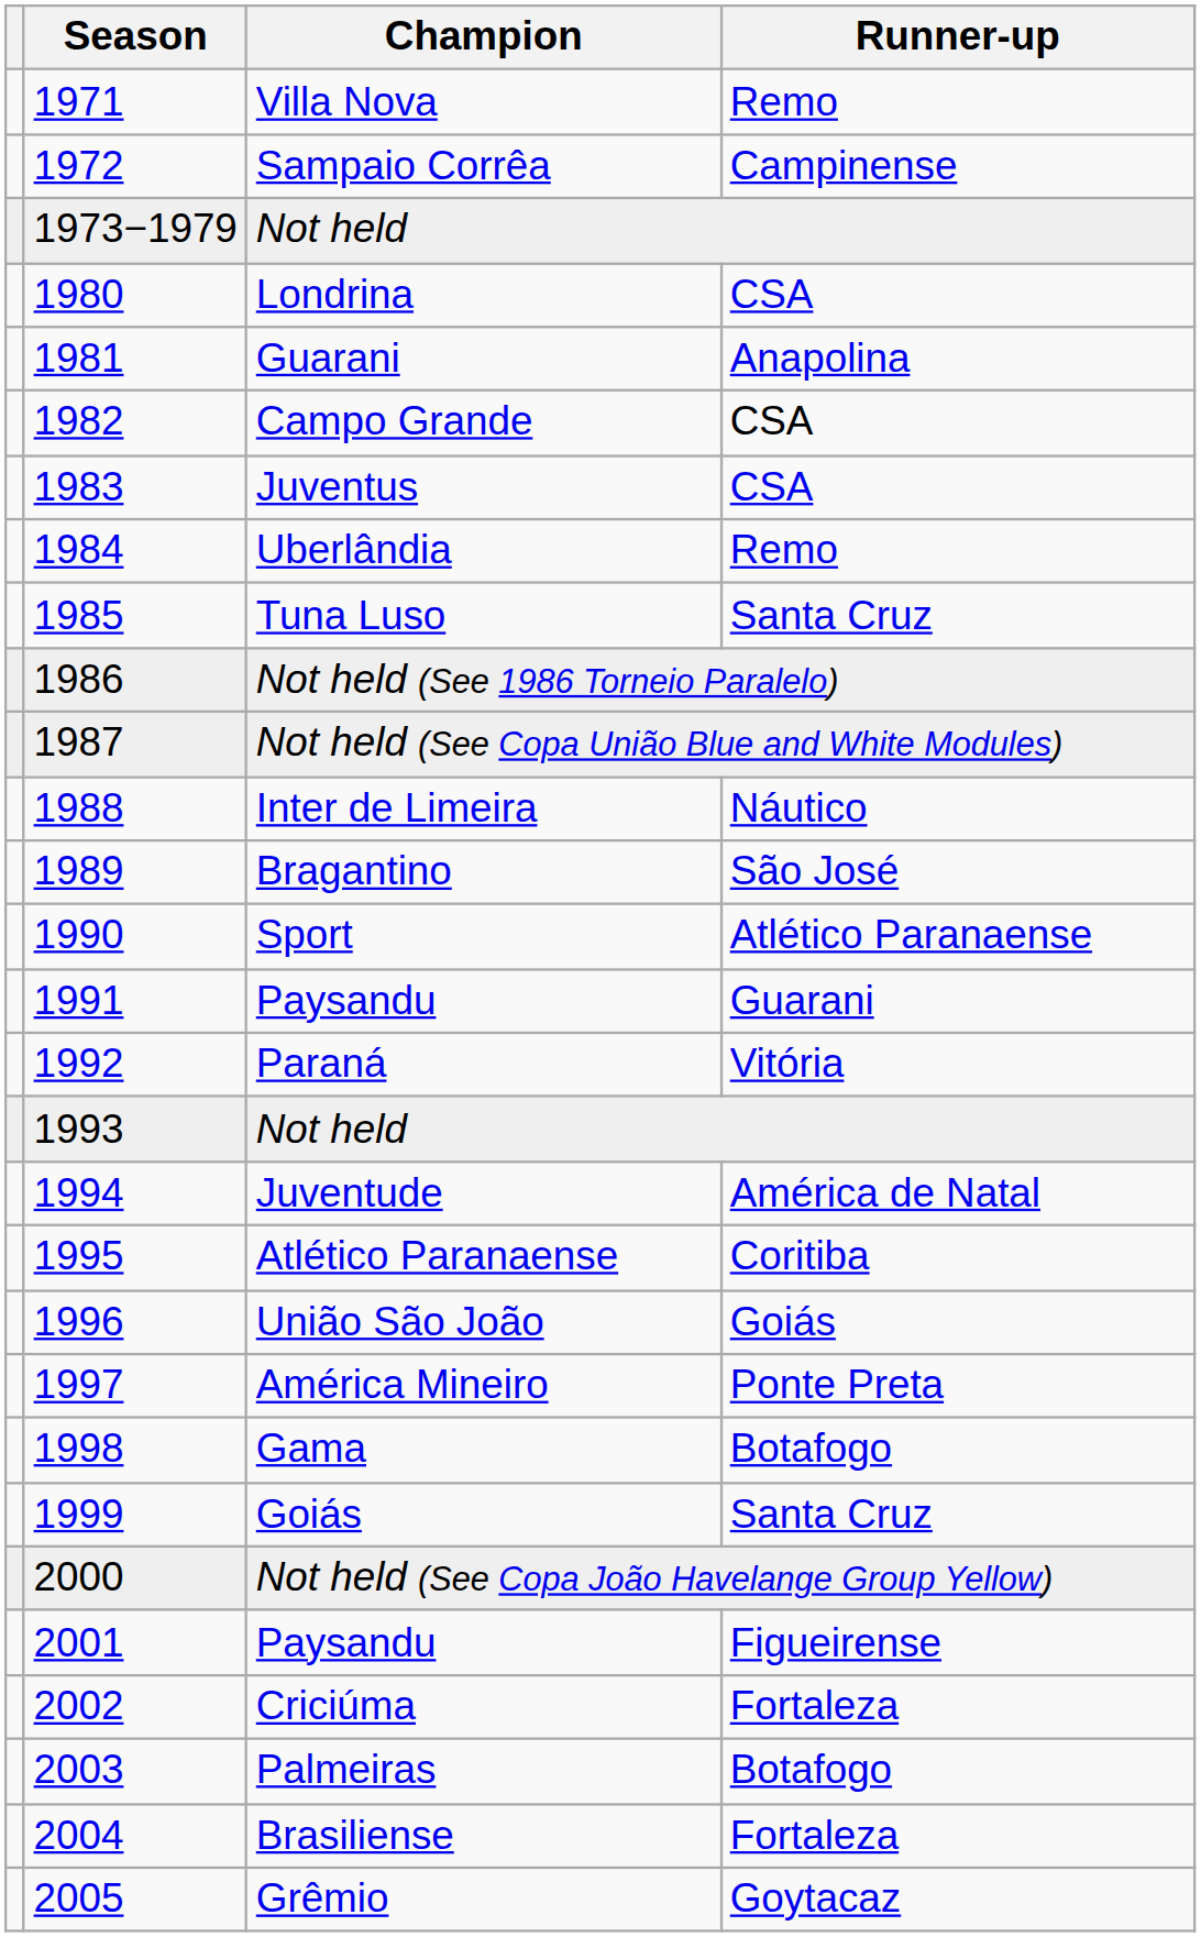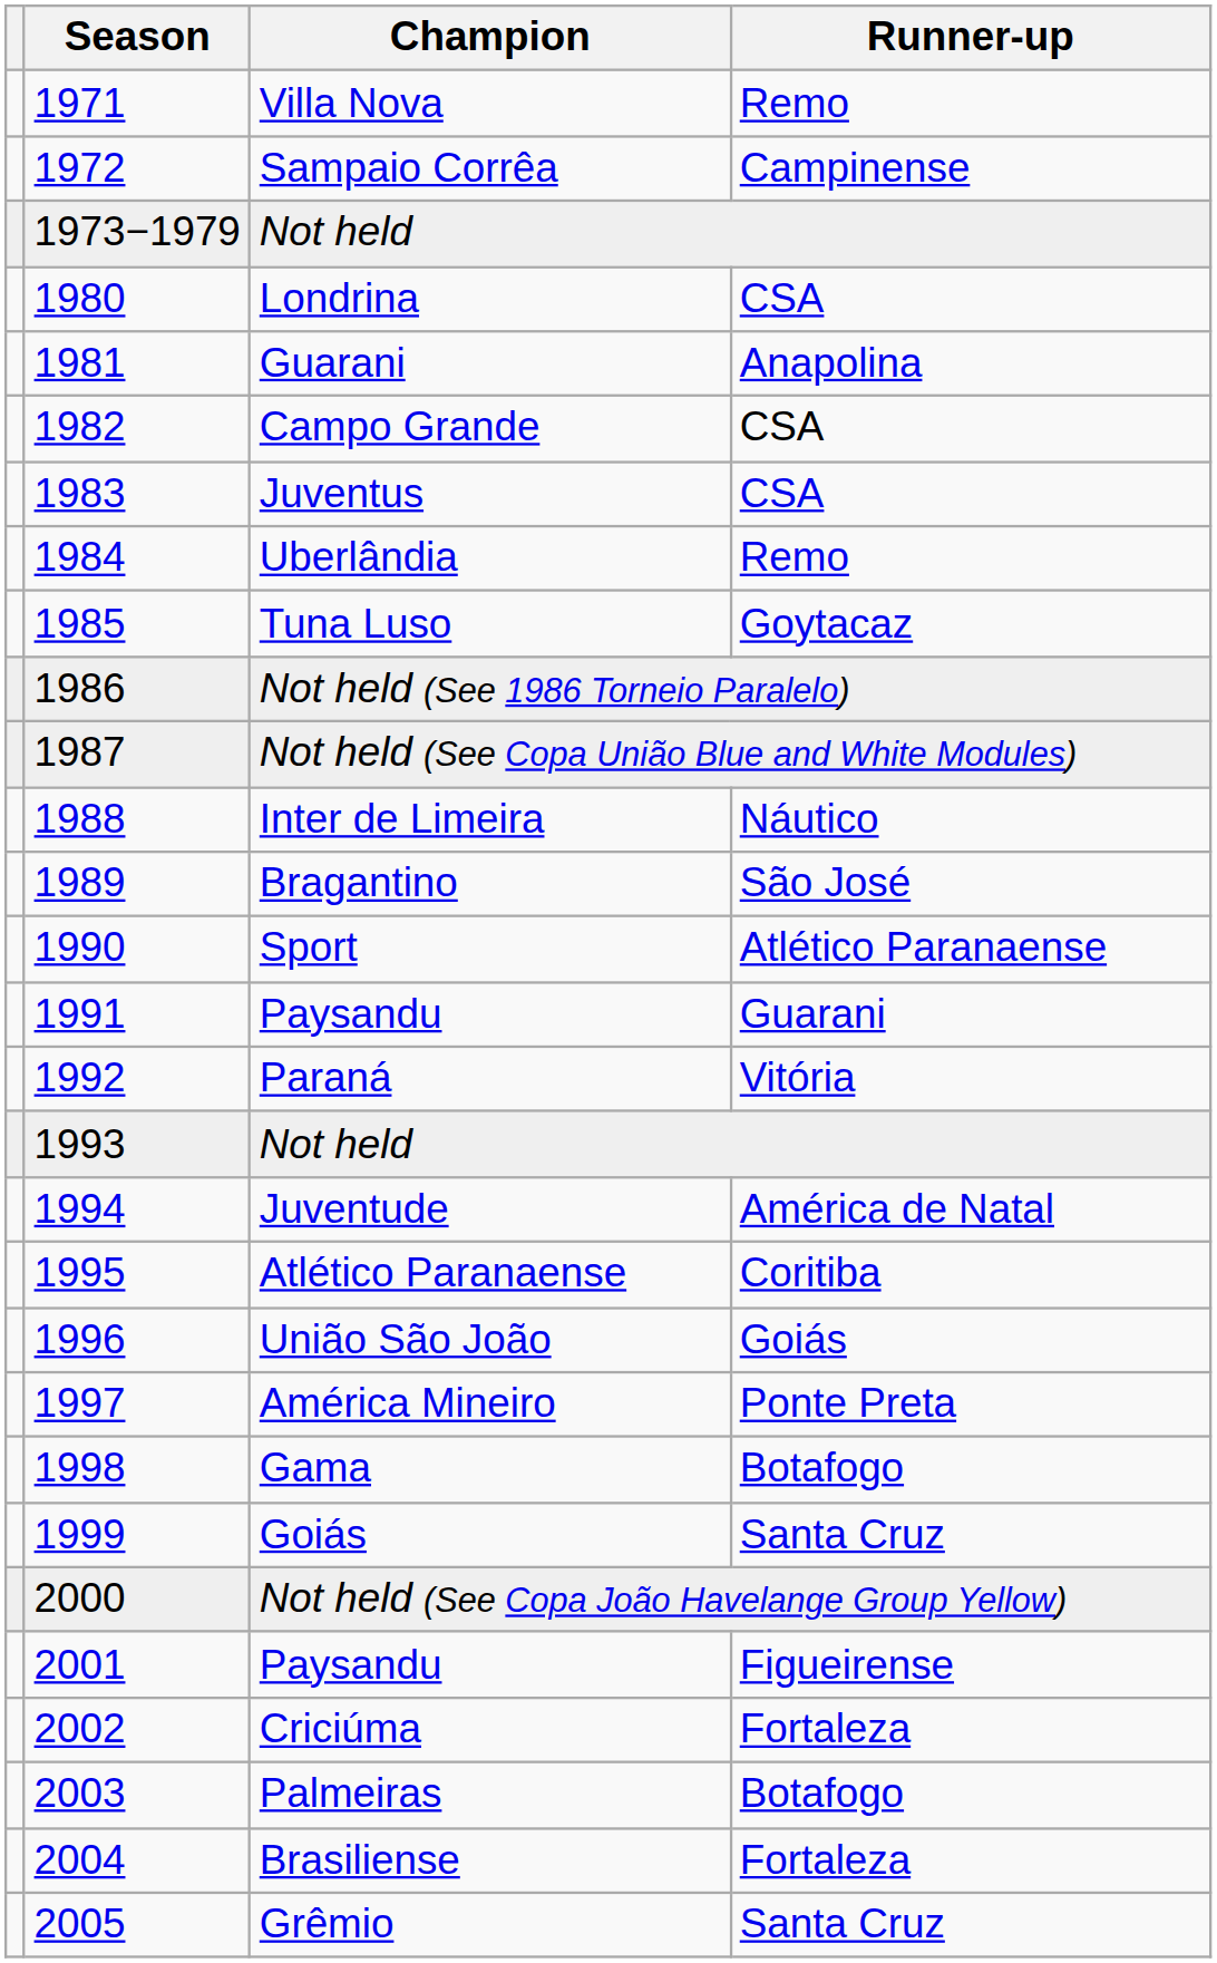Tuna Luso | Runner-up: Santa Cruz -> Goytacaz
Grêmio | Runner-up: Goytacaz -> Santa Cruz
